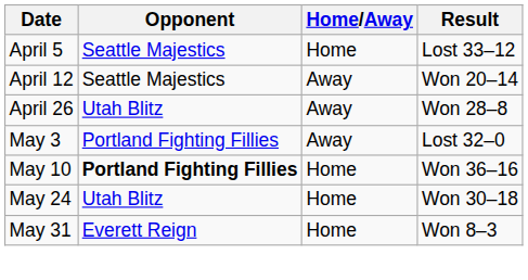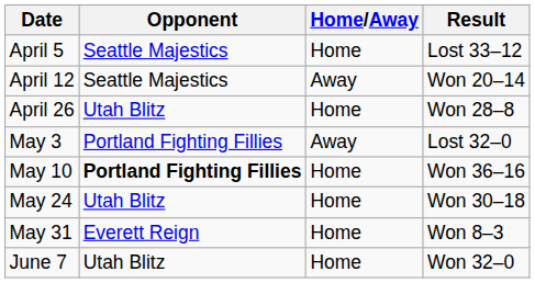April 26 | Home/Away: Away -> Home
+ row: June 7 | Utah Blitz | Home | Won 32–0
